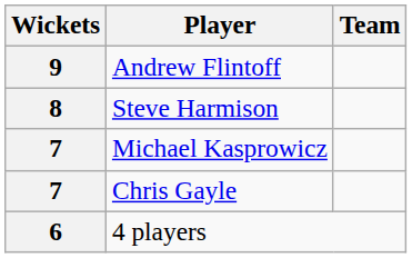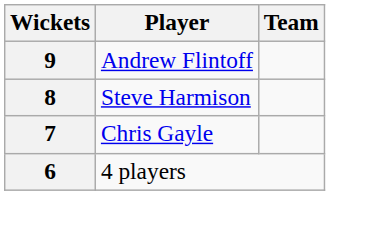- row: 7 | Michael Kasprowicz
